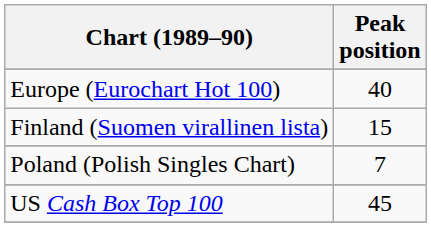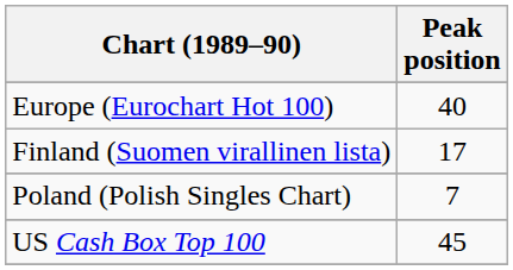Finland (Suomen virallinen lista) | Peak position: 15 -> 17
